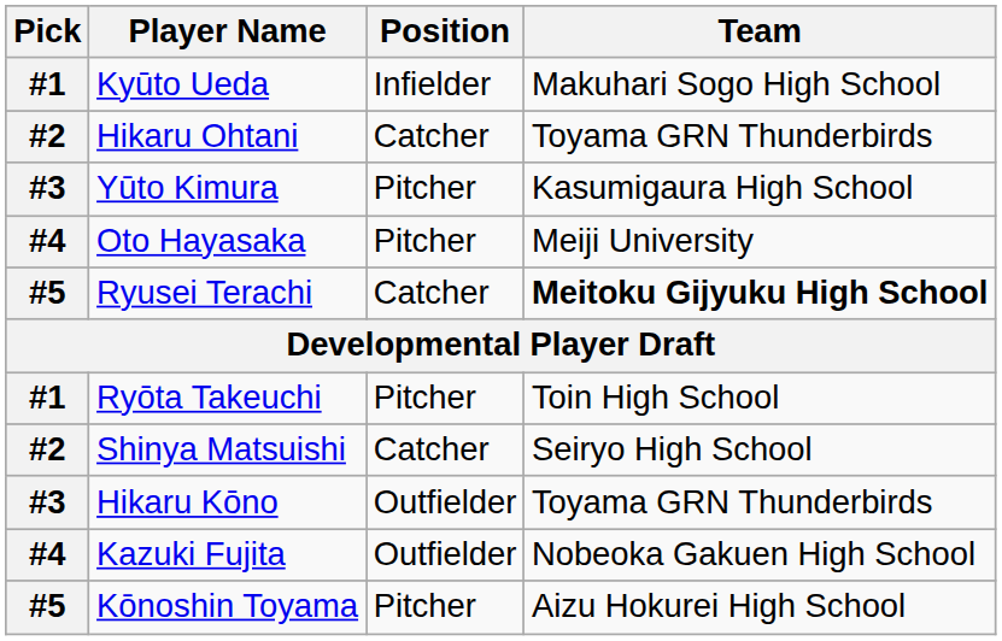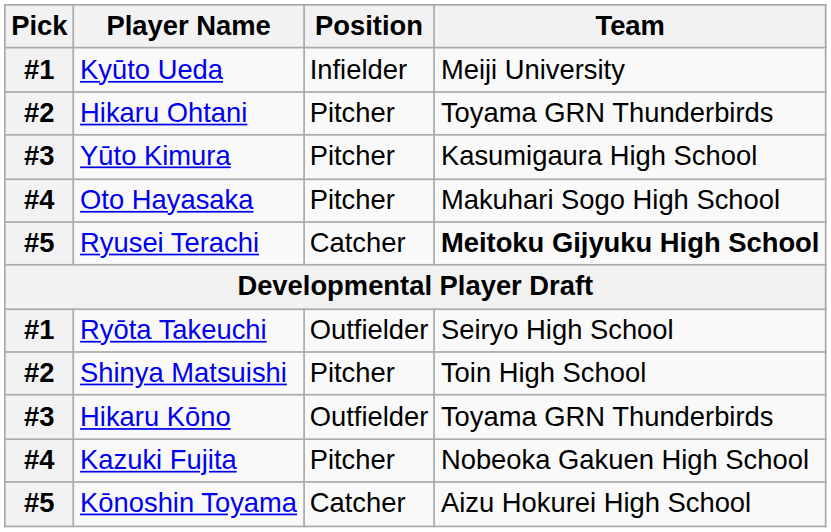Kyūto Ueda | Team: Makuhari Sogo High School -> Meiji University
Hikaru Ohtani | Position: Catcher -> Pitcher
Oto Hayasaka | Team: Meiji University -> Makuhari Sogo High School
Ryōta Takeuchi | Position: Pitcher -> Outfielder
Ryōta Takeuchi | Team: Toin High School -> Seiryo High School
Shinya Matsuishi | Position: Catcher -> Pitcher
Shinya Matsuishi | Team: Seiryo High School -> Toin High School
Kazuki Fujita | Position: Outfielder -> Pitcher
Kōnoshin Toyama | Position: Pitcher -> Catcher
